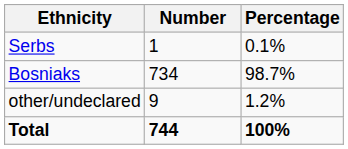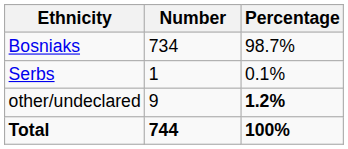rows swapped: Bosniaks <-> Serbs
other/undeclared | Percentage: normal -> bold
